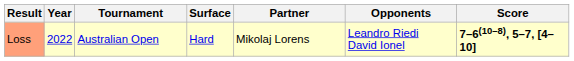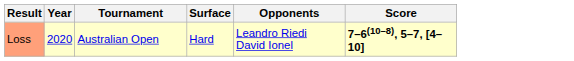- column: Partner | Mikolaj Lorens
Loss | Year: 2022 -> 2020
